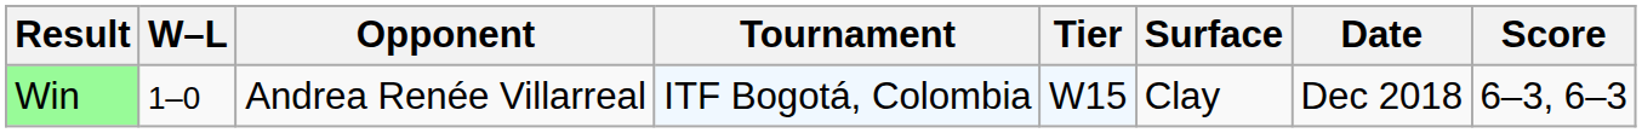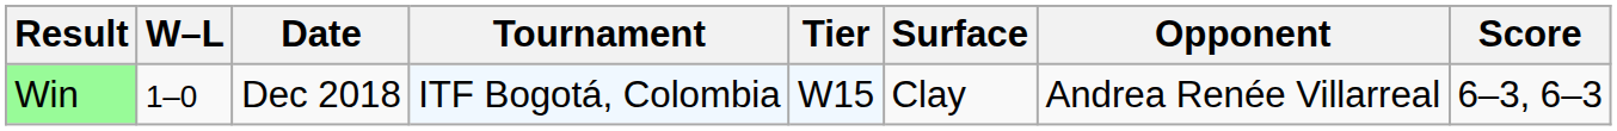columns swapped: Date <-> Opponent
